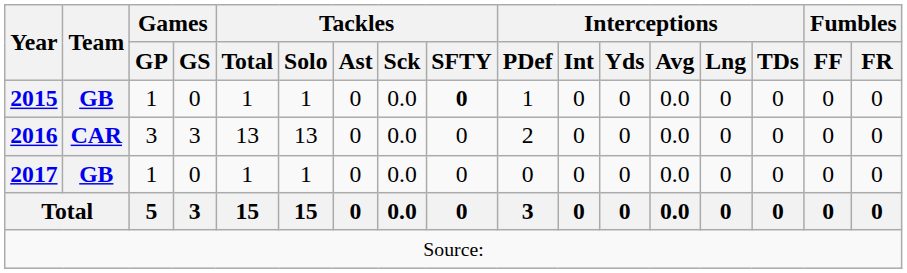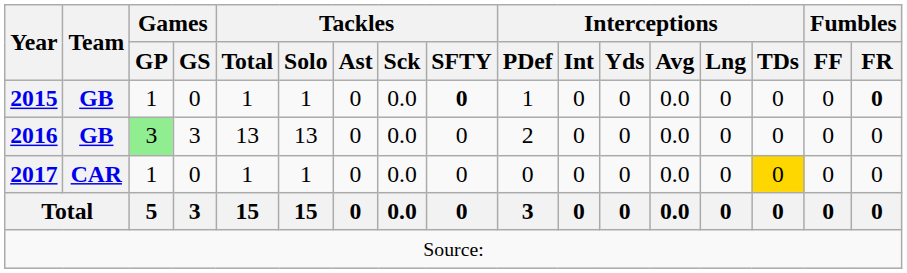2015 | Fumbles / FR: normal -> bold
2016 | Team: CAR -> GB
2016 | Games / GP: no background -> lightgreen background
2017 | Team: GB -> CAR
2017 | Interceptions / TDs: no background -> gold background
